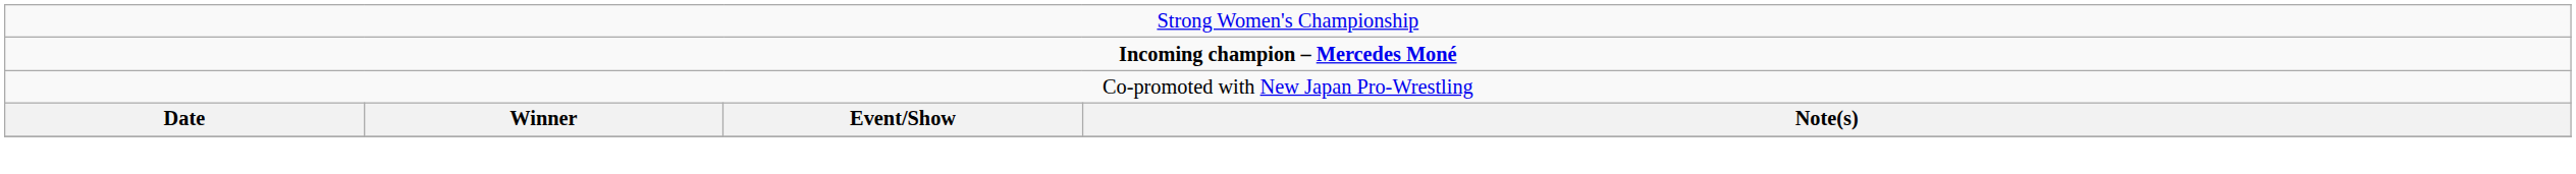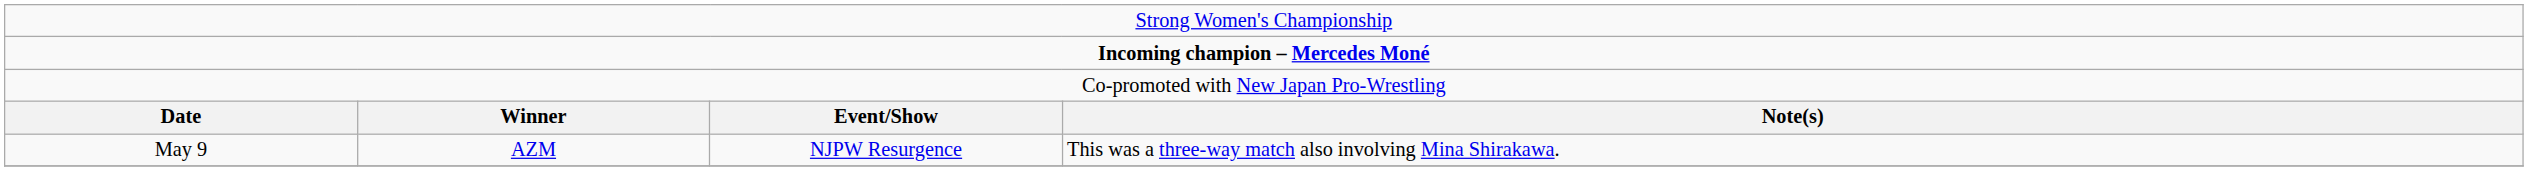+ row: May 9 | AZM | NJPW Resurgence | This was a three-way match also involving Mina Shirakawa.
